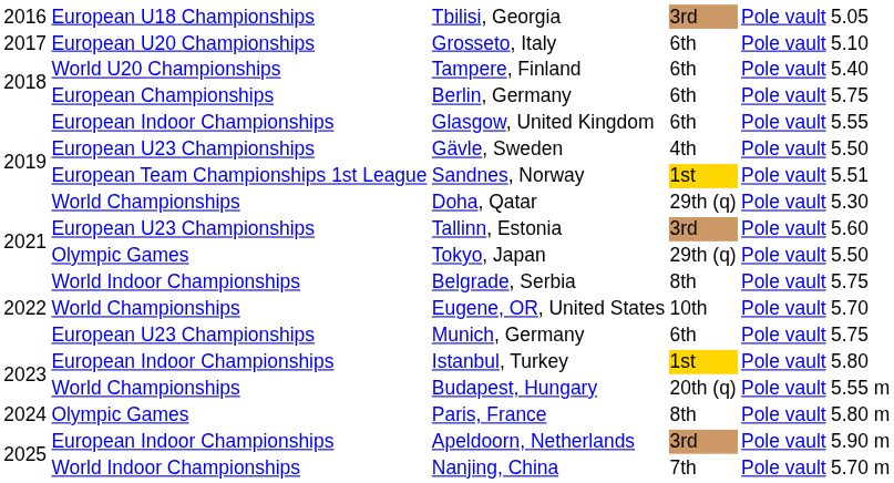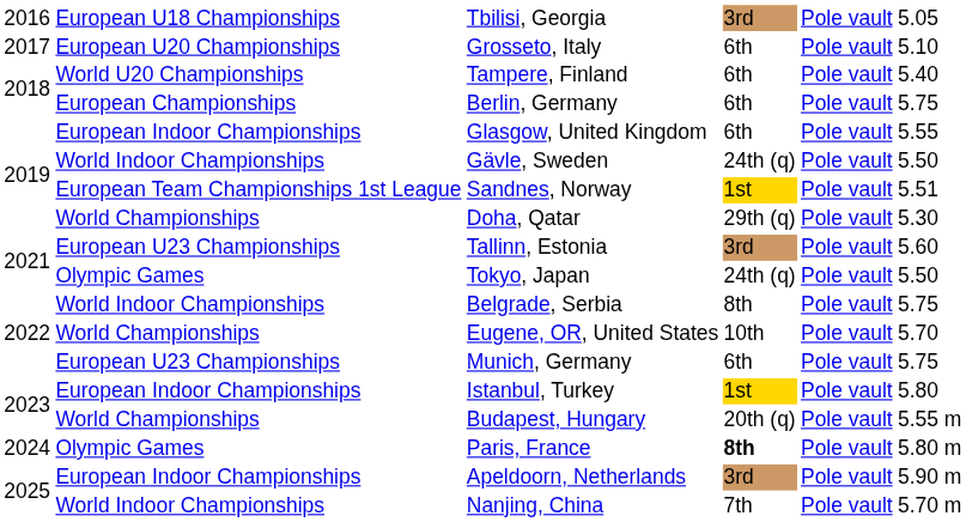Gävle, Sweden | column 2: European U23 Championships -> World Indoor Championships
Gävle, Sweden | column 4: 4th -> 24th (q)
Tokyo, Japan | column 4: 29th (q) -> 24th (q)
Paris, France | column 4: normal -> bold
